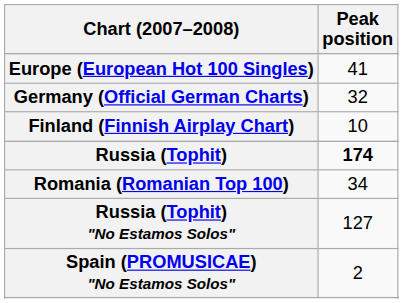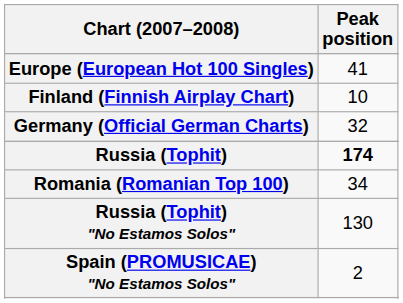rows swapped: Finland (Finnish Airplay Chart) <-> Germany (Official German Charts)
Russia (Tophit) "No Estamos Solos" | Peak position: 127 -> 130
